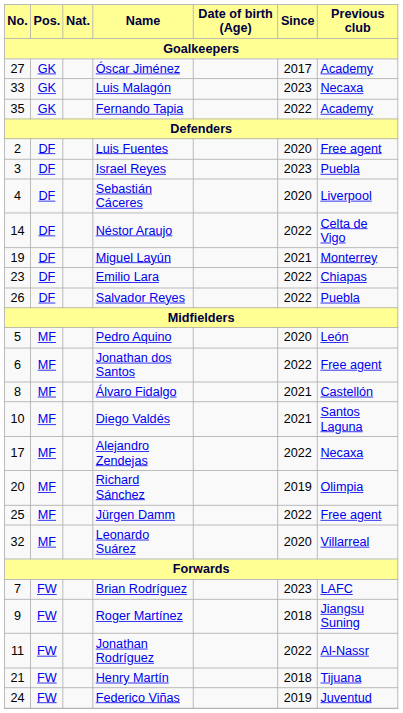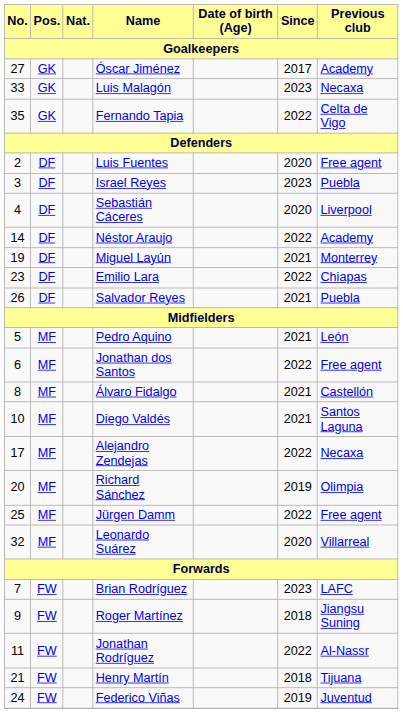Fernando Tapia | Previous club / Goalkeepers: Academy -> Celta de Vigo
Néstor Araujo | Previous club / Goalkeepers: Celta de Vigo -> Academy
Salvador Reyes | Since / Goalkeepers: 2022 -> 2021
Pedro Aquino | Since / Goalkeepers: 2020 -> 2021
